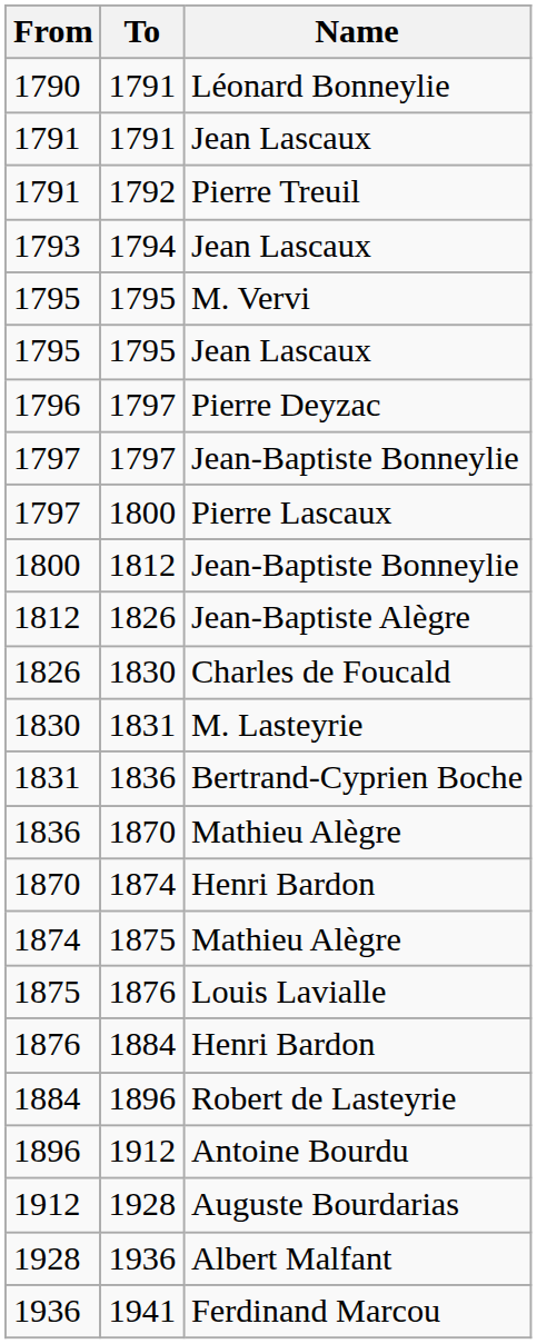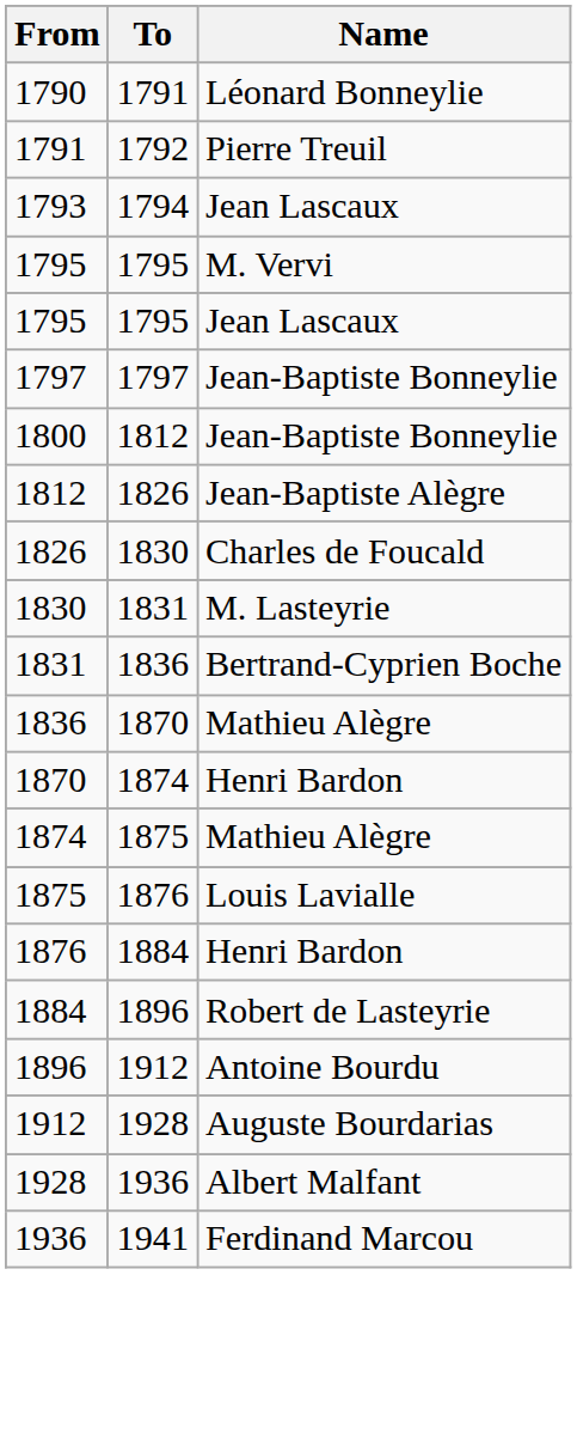- row: 1791 | 1791 | Jean Lascaux
- row: 1796 | 1797 | Pierre Deyzac
- row: 1797 | 1800 | Pierre Lascaux
